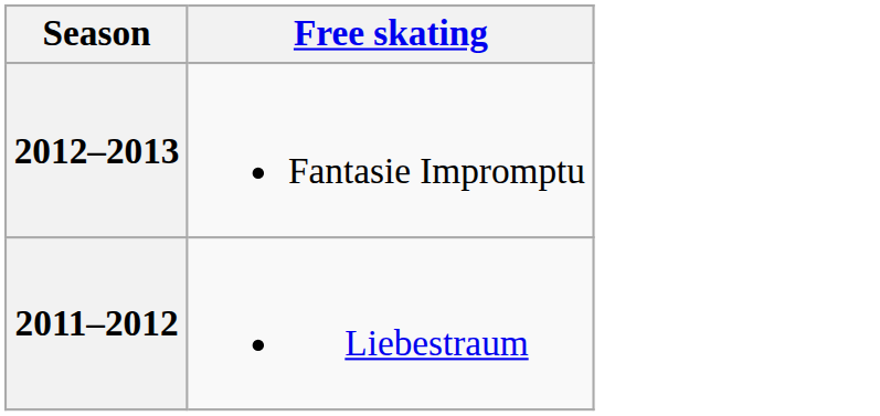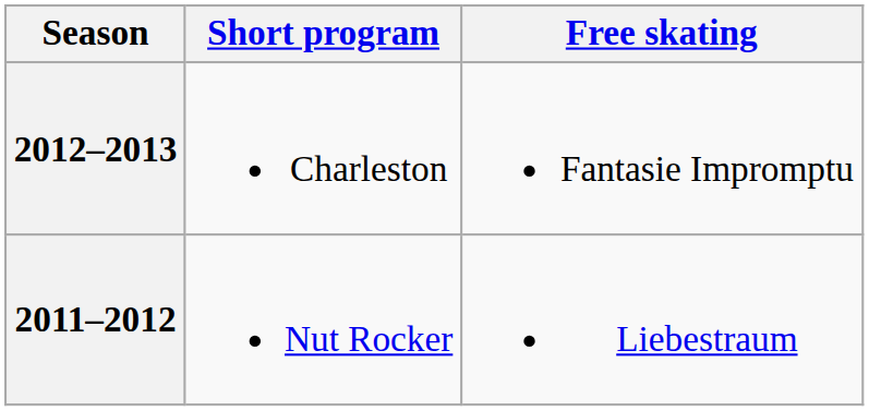+ column: Short program | Charleston | Nut Rocker
